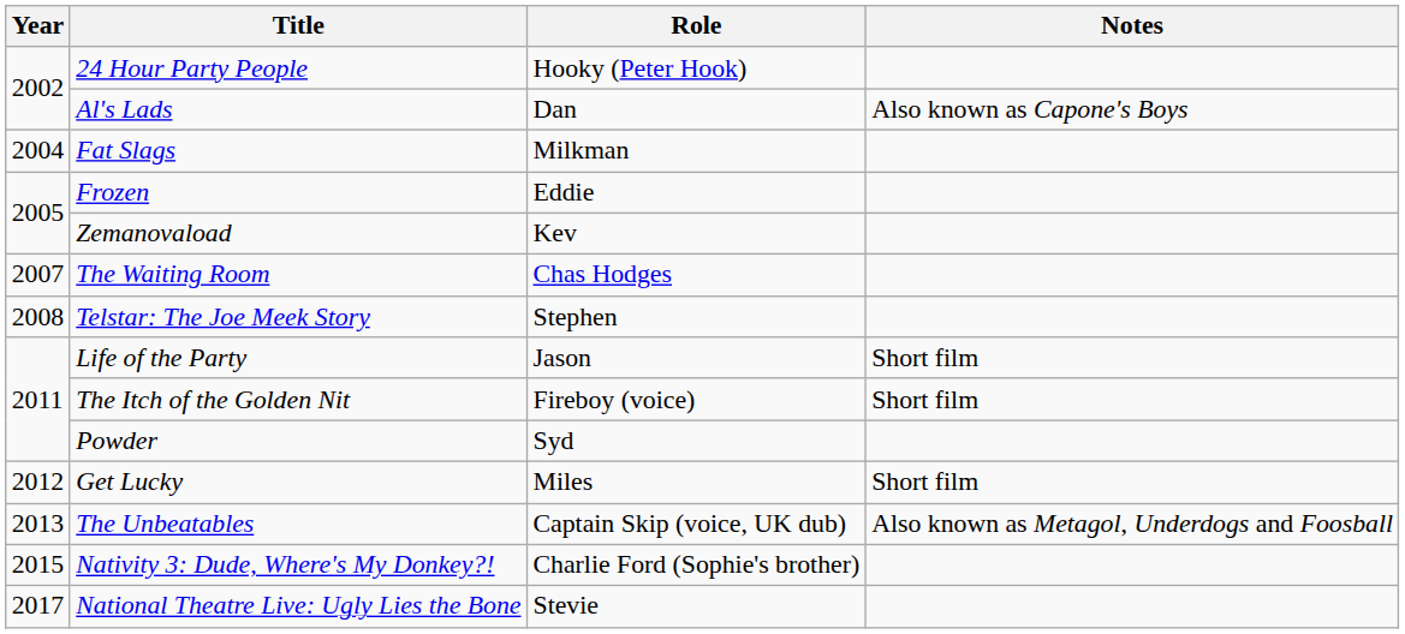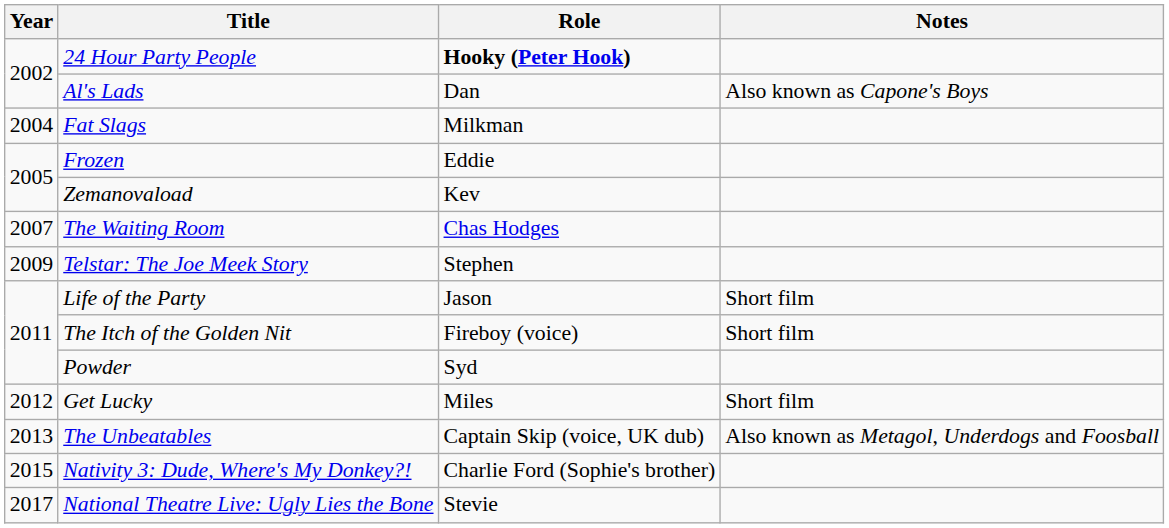24 Hour Party People | Role: normal -> bold
Telstar: The Joe Meek Story | Year: 2008 -> 2009
